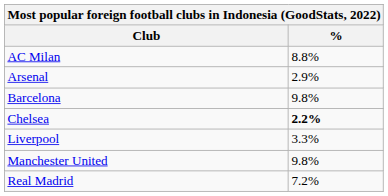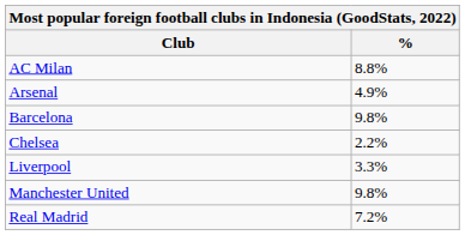Arsenal | %: 2.9% -> 4.9%
Chelsea | %: bold -> normal
